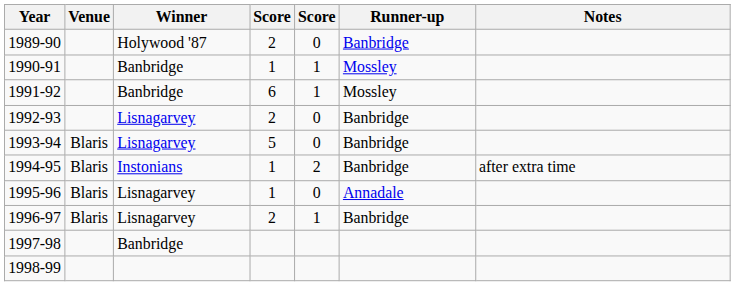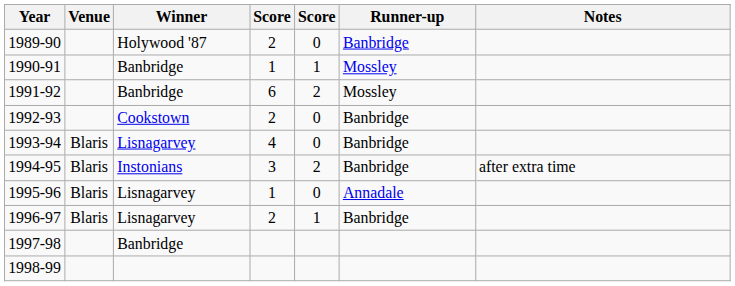1991-92 | column 5: 1 -> 2
1992-93 | Winner: Lisnagarvey -> Cookstown
1993-94 | column 4: 5 -> 4
1994-95 | column 4: 1 -> 3
